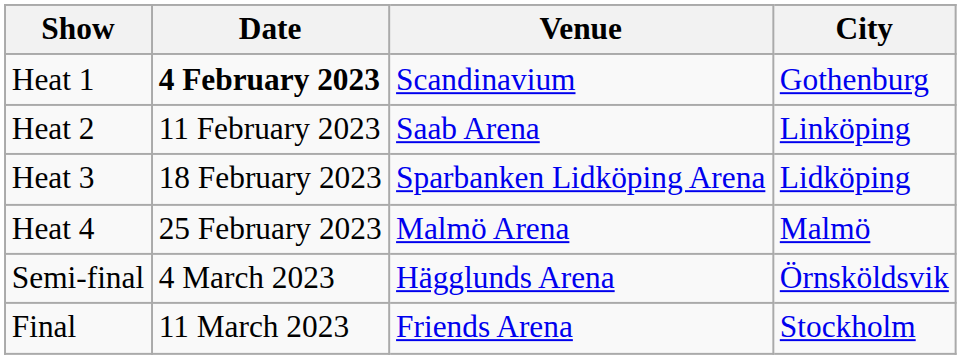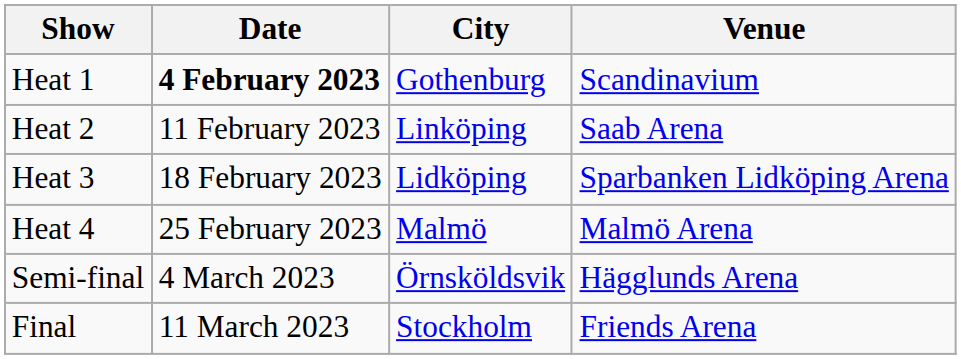columns swapped: City <-> Venue
